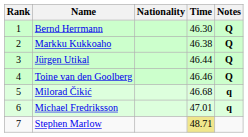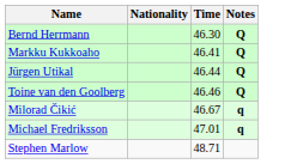- column: Rank | 1 | 2 | 3 | 4 | 5 | 6 | 7
Markku Kukkoaho | Time: 46.38 -> 46.41
Milorad Čikić | Time: 46.68 -> 46.67
Stephen Marlow | Time: khaki background -> no background
